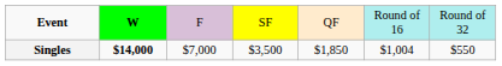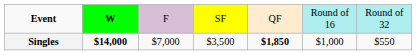Singles | column 5: normal -> bold
Singles | column 6: $1,004 -> $1,000
